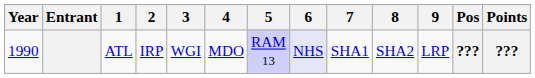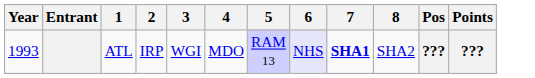- column: 9 | LRP
ATL | Year: 1990 -> 1993
ATL | 7: normal -> bold
